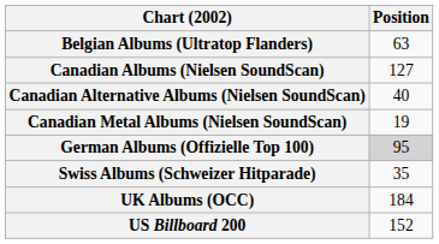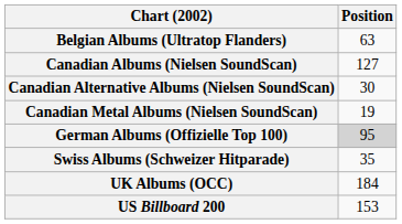Canadian Alternative Albums (Nielsen SoundScan) | Position: 40 -> 30
US Billboard 200 | Position: 152 -> 153
